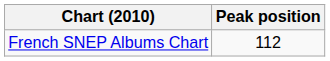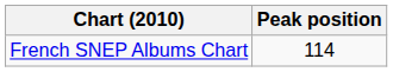French SNEP Albums Chart | Peak position: 112 -> 114
